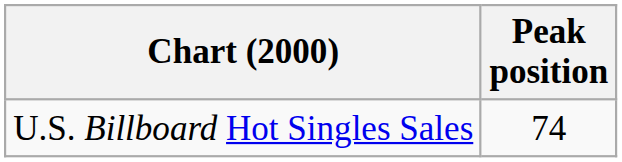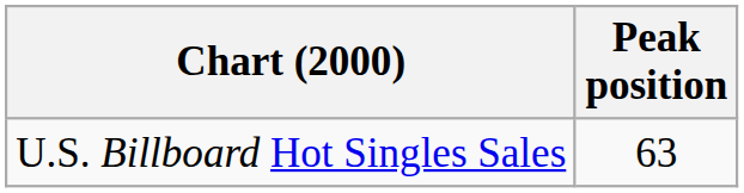U.S. Billboard Hot Singles Sales | Peak position: 74 -> 63
